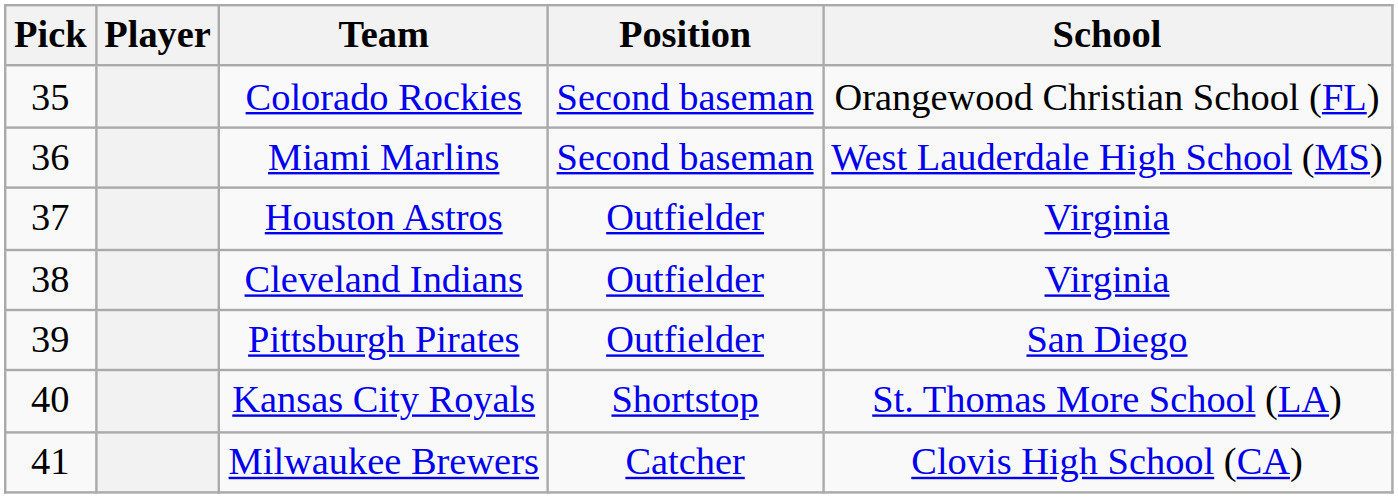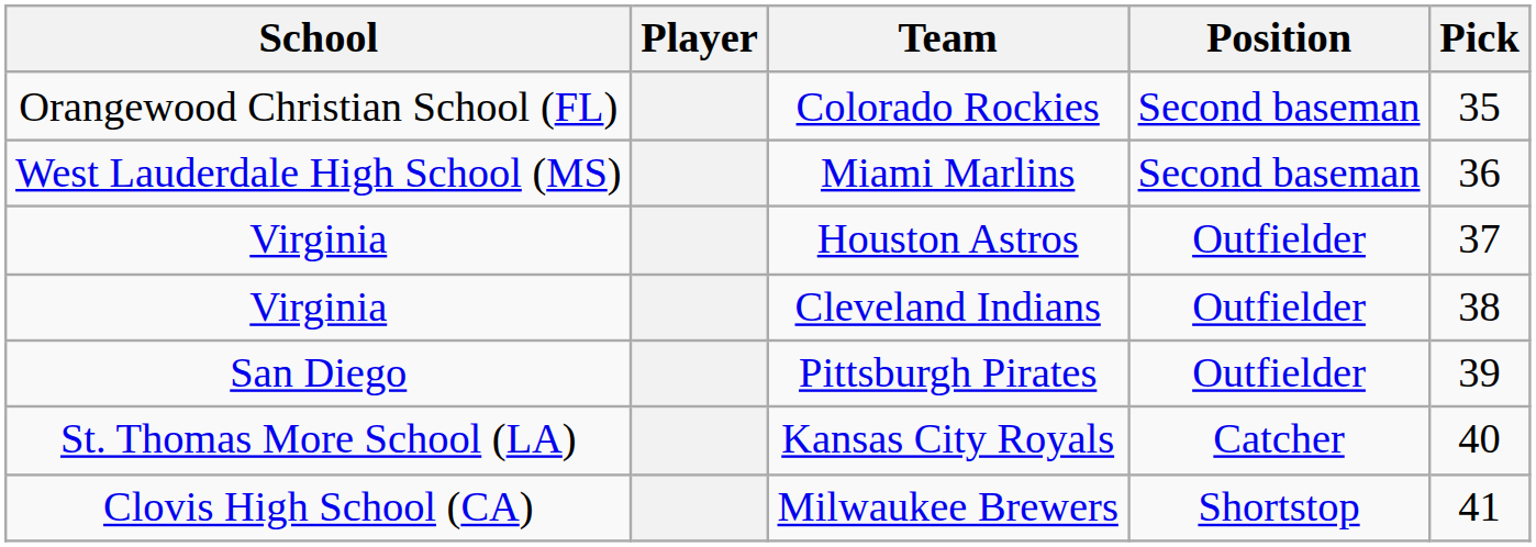columns swapped: Pick <-> School
Kansas City Royals | Position: Shortstop -> Catcher
Milwaukee Brewers | Position: Catcher -> Shortstop
